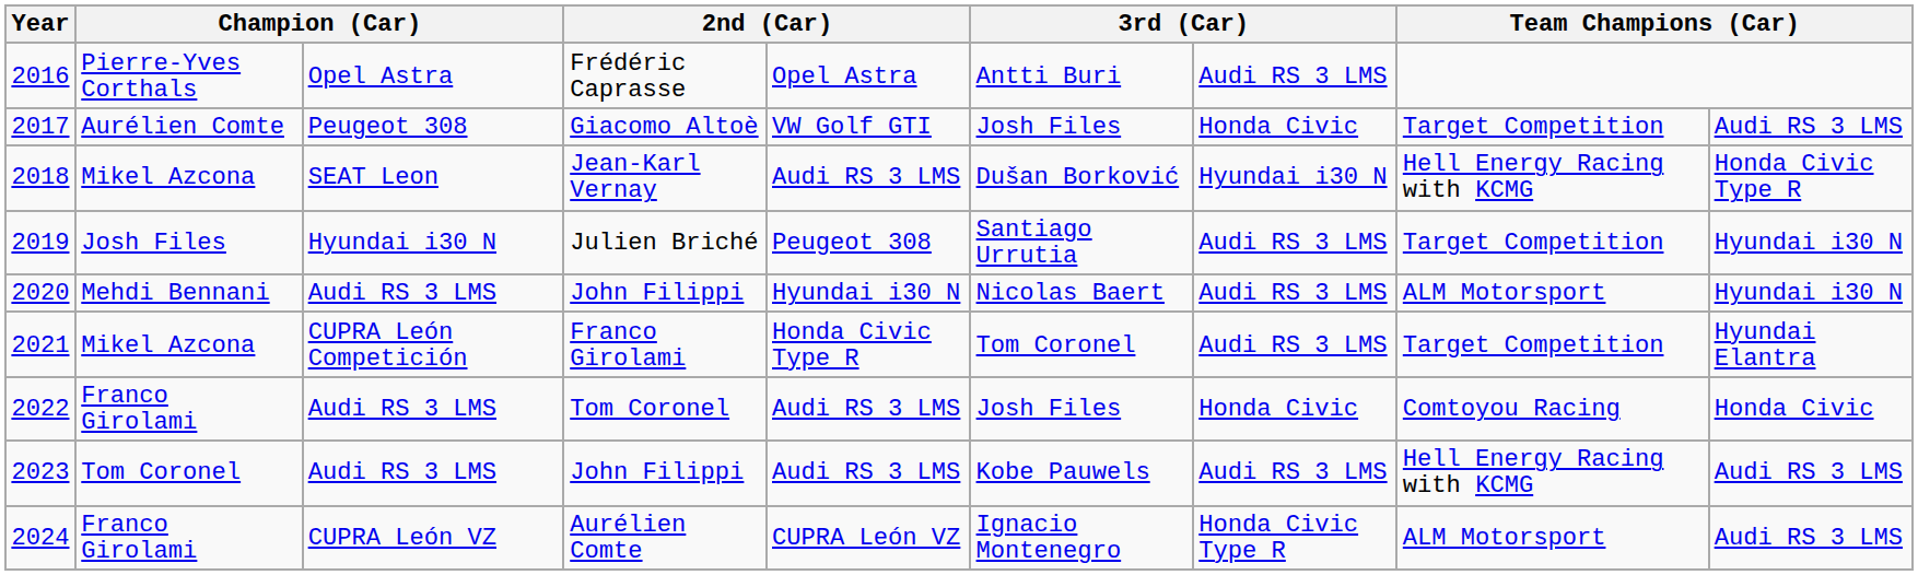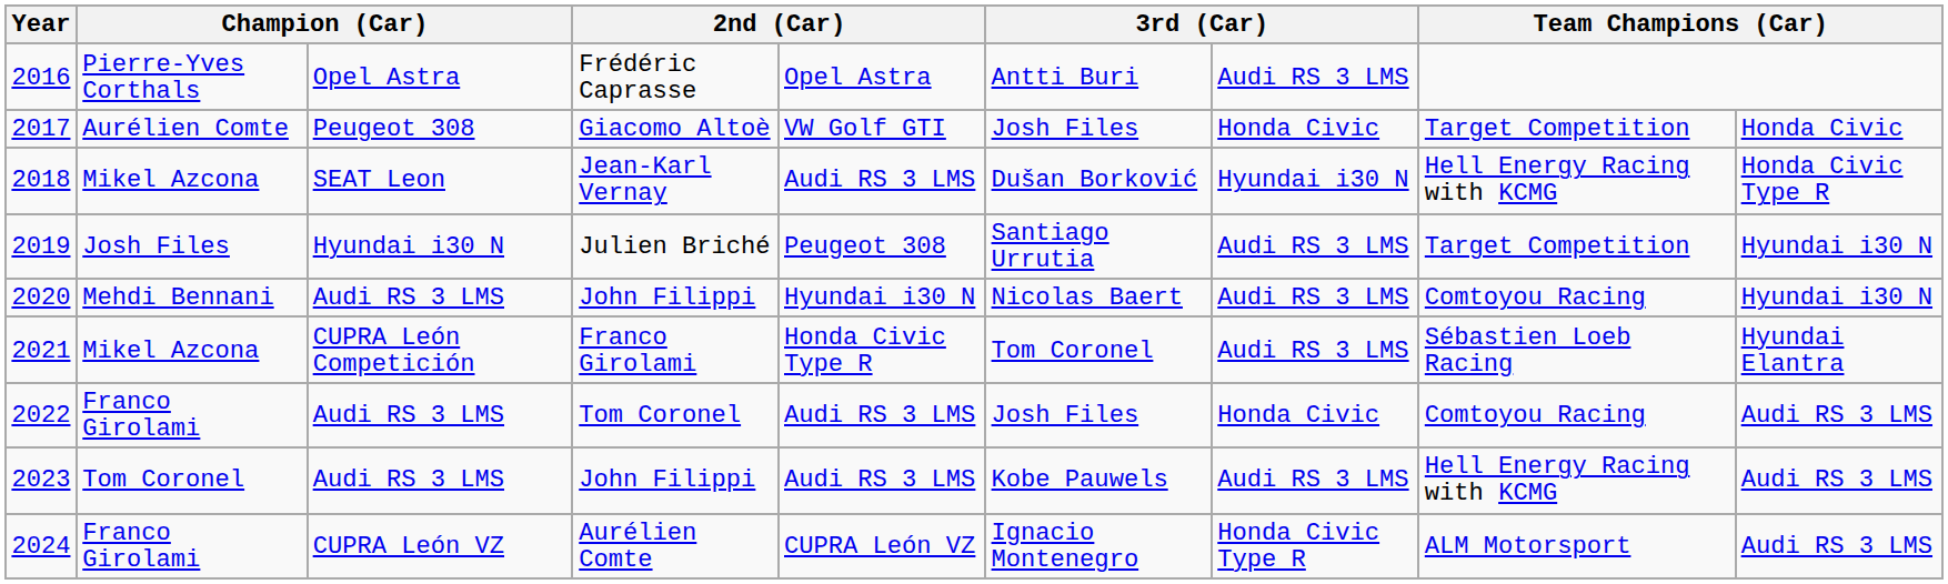2017 | column 9: Audi RS 3 LMS -> Honda Civic
2020 | column 8: ALM Motorsport -> Comtoyou Racing
2021 | column 8: Target Competition -> Sébastien Loeb Racing
2022 | column 9: Honda Civic -> Audi RS 3 LMS
